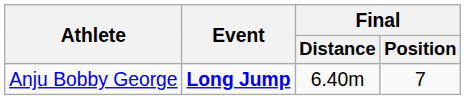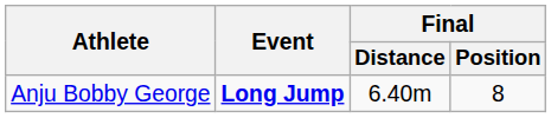Anju Bobby George | Final / Position: 7 -> 8
